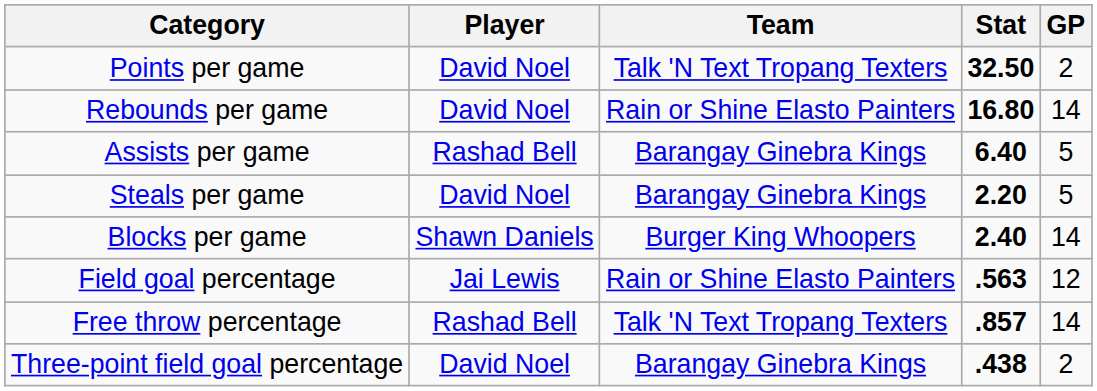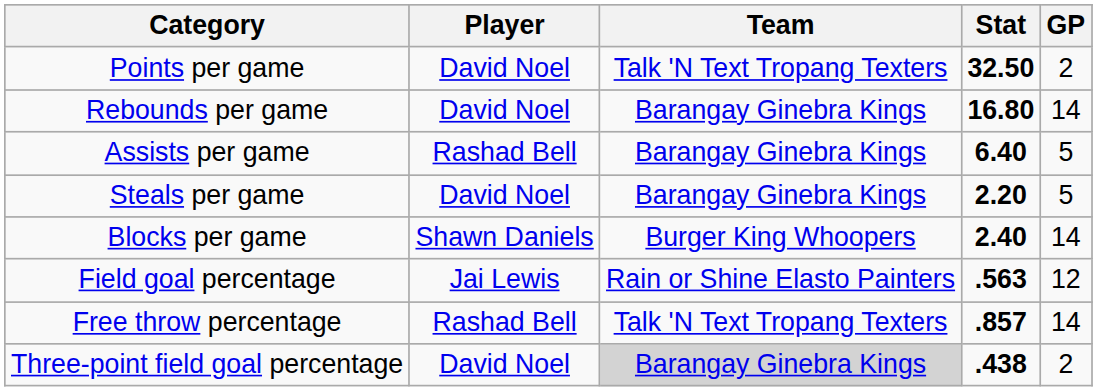Rebounds per game | Team: Rain or Shine Elasto Painters -> Barangay Ginebra Kings
Three-point field goal percentage | Team: no background -> lightgrey background
